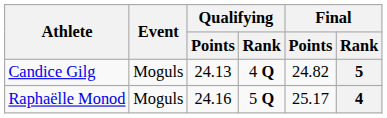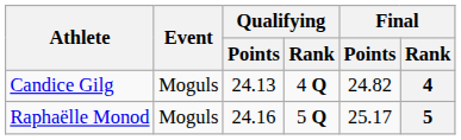Candice Gilg | Final / Rank: 5 -> 4
Raphaëlle Monod | Final / Rank: 4 -> 5
